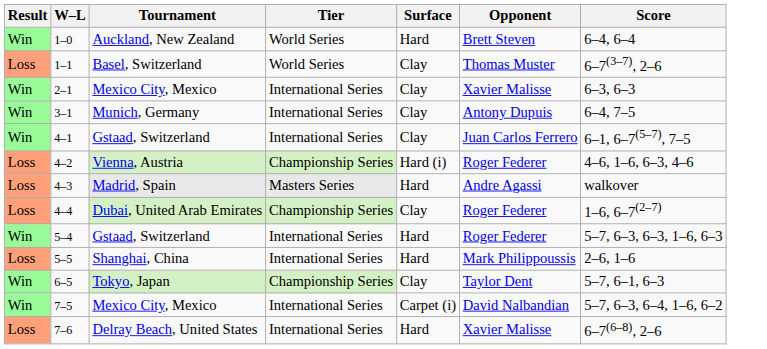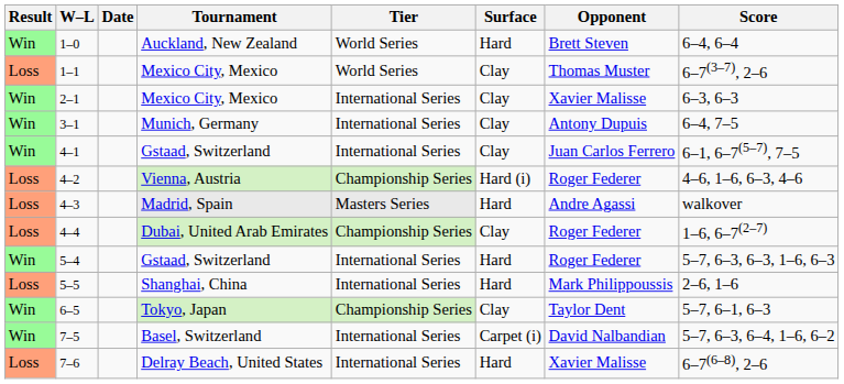+ column: Date
1–1 | Tournament: Basel, Switzerland -> Mexico City, Mexico
7–5 | Tournament: Mexico City, Mexico -> Basel, Switzerland
